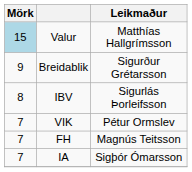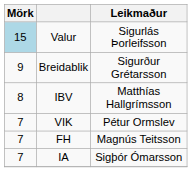Valur | Leikmaður: Matthías Hallgrímsson -> Sigurlás Þorleifsson
IBV | Leikmaður: Sigurlás Þorleifsson -> Matthías Hallgrímsson
